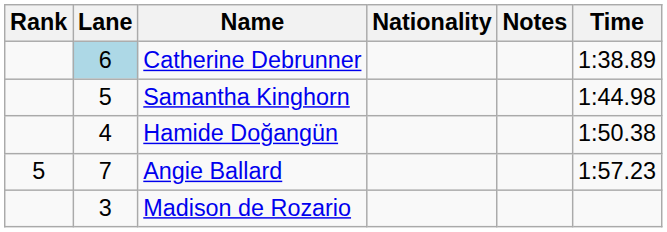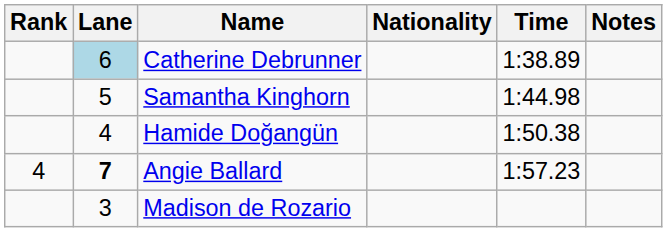columns swapped: Time <-> Notes
Angie Ballard | Rank: 5 -> 4
Angie Ballard | Lane: normal -> bold
